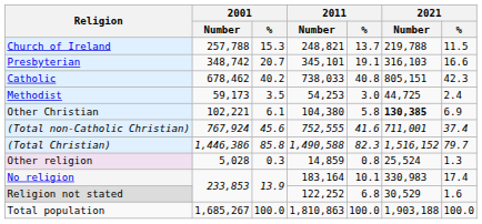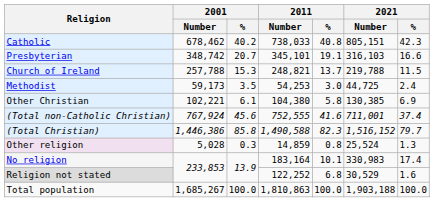rows swapped: Catholic <-> Church of Ireland
Other Christian | 2021 / Number: bold -> normal
